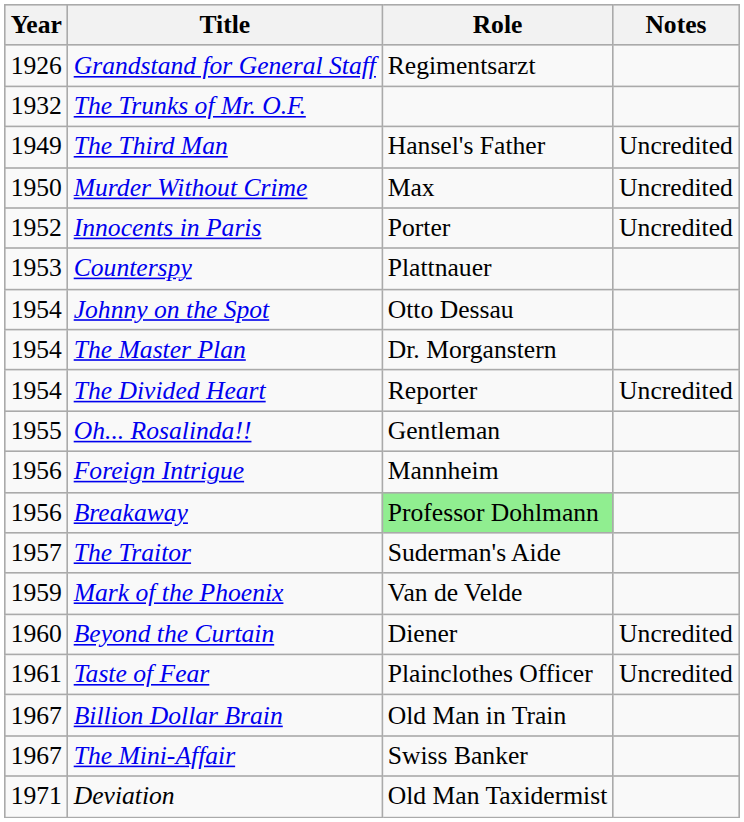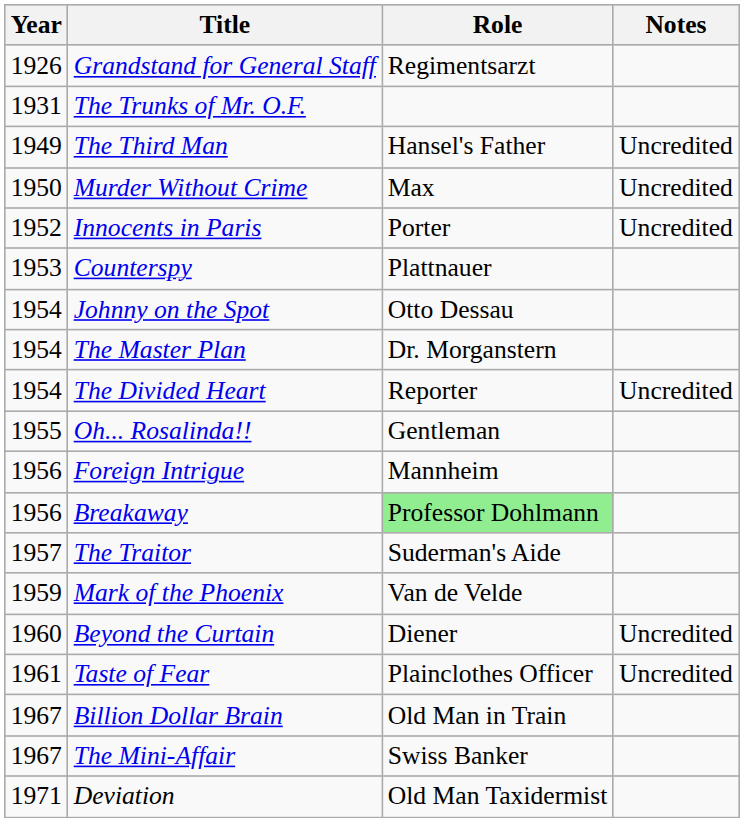The Trunks of Mr. O.F. | Year: 1932 -> 1931
